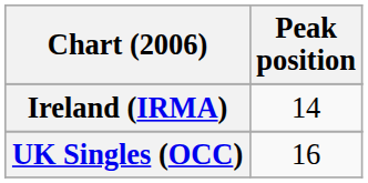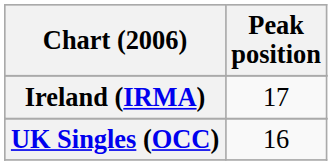Ireland (IRMA) | Peak position: 14 -> 17
